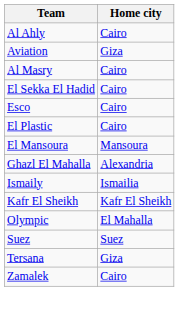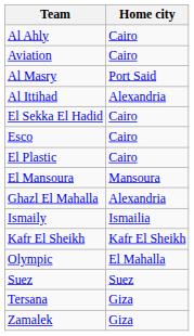Aviation | Home city: Giza -> Cairo
Al Masry | Home city: Cairo -> Port Said
+ row: Al Ittihad | Alexandria
Zamalek | Home city: Cairo -> Giza
